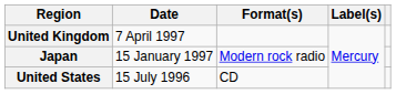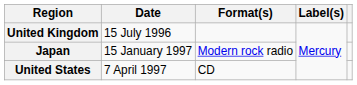United Kingdom | Date: 7 April 1997 -> 15 July 1996
United States | Date: 15 July 1996 -> 7 April 1997
